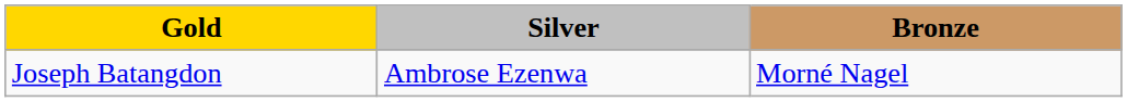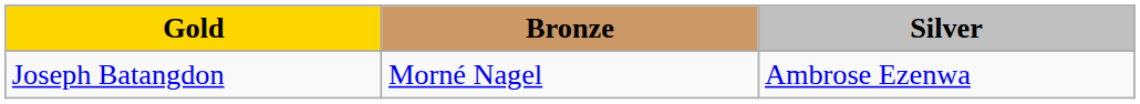columns swapped: Silver <-> Bronze
